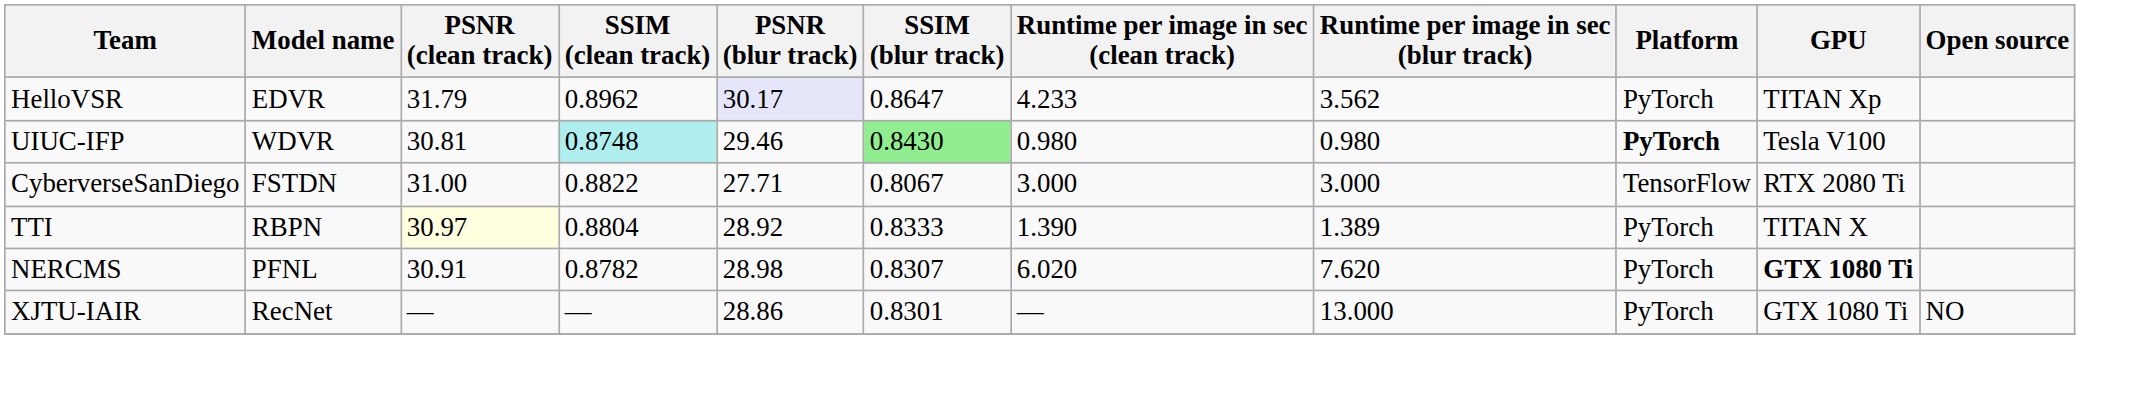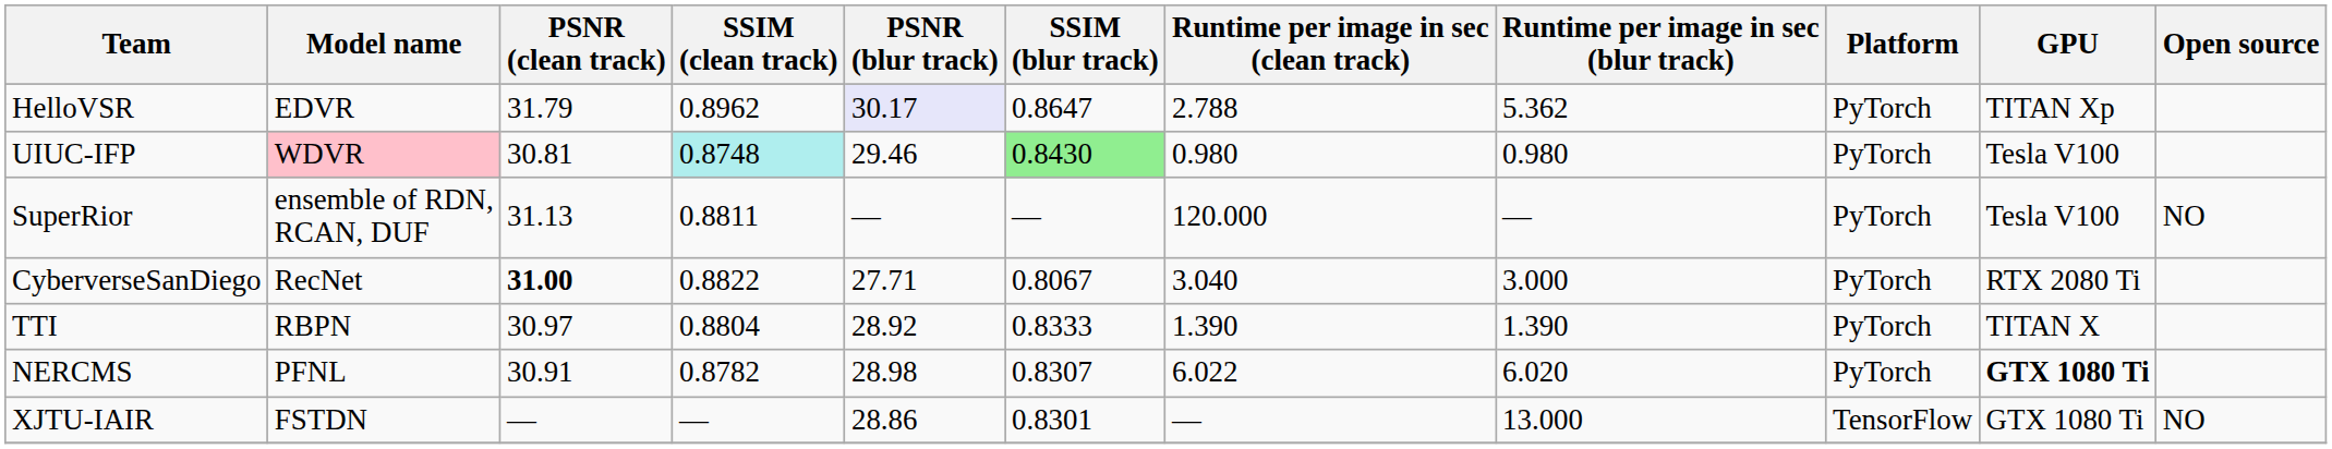HelloVSR | Runtime per image in sec (clean track): 4.233 -> 2.788
HelloVSR | Runtime per image in sec (blur track): 3.562 -> 5.362
UIUC-IFP | Model name: no background -> pink background
UIUC-IFP | Platform: bold -> normal
+ row: SuperRior | ensemble of RDN, RCAN, DUF | 31.13 | 0.8811 | — | — | 120.000 | — | PyTorch | Tesla V100 | NO
CyberverseSanDiego | Model name: FSTDN -> RecNet
CyberverseSanDiego | PSNR (clean track): normal -> bold
CyberverseSanDiego | Runtime per image in sec (clean track): 3.000 -> 3.040
CyberverseSanDiego | Platform: TensorFlow -> PyTorch
TTI | PSNR (clean track): lightyellow background -> no background
TTI | Runtime per image in sec (blur track): 1.389 -> 1.390
NERCMS | Runtime per image in sec (clean track): 6.020 -> 6.022
NERCMS | Runtime per image in sec (blur track): 7.620 -> 6.020
XJTU-IAIR | Model name: RecNet -> FSTDN
XJTU-IAIR | Platform: PyTorch -> TensorFlow
